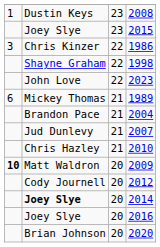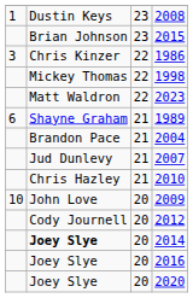2015 | column 2: Joey Slye -> Brian Johnson
1998 | column 2: Shayne Graham -> Mickey Thomas
2023 | column 2: John Love -> Matt Waldron
1989 | column 2: Mickey Thomas -> Shayne Graham
2009 | column 1: bold -> normal
2009 | column 2: Matt Waldron -> John Love
2020 | column 2: Brian Johnson -> Joey Slye
